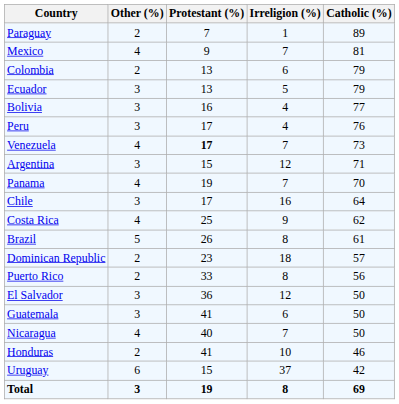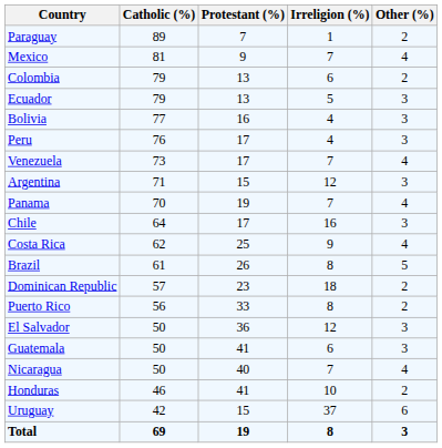columns swapped: Catholic (%) <-> Other (%)
Venezuela | Protestant (%): bold -> normal
